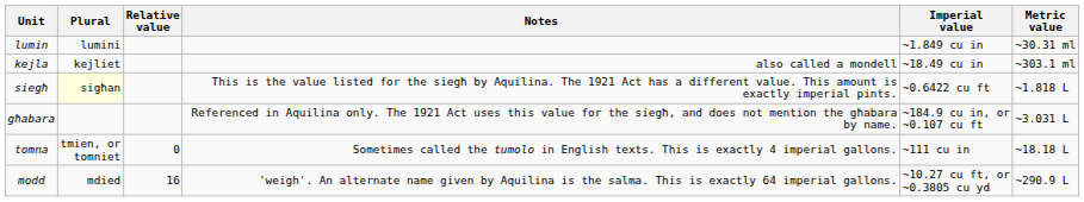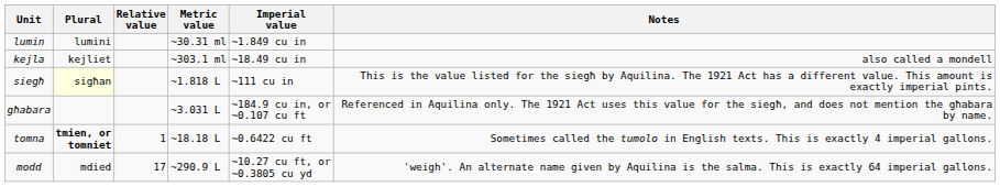columns swapped: Metric value <-> Notes
siegħ | Imperial value: ~0.6422 cu ft -> ~111 cu in
tomna | Plural: normal -> bold
tomna | Relative value: 0 -> 1
tomna | Imperial value: ~111 cu in -> ~0.6422 cu ft
modd | Relative value: 16 -> 17
